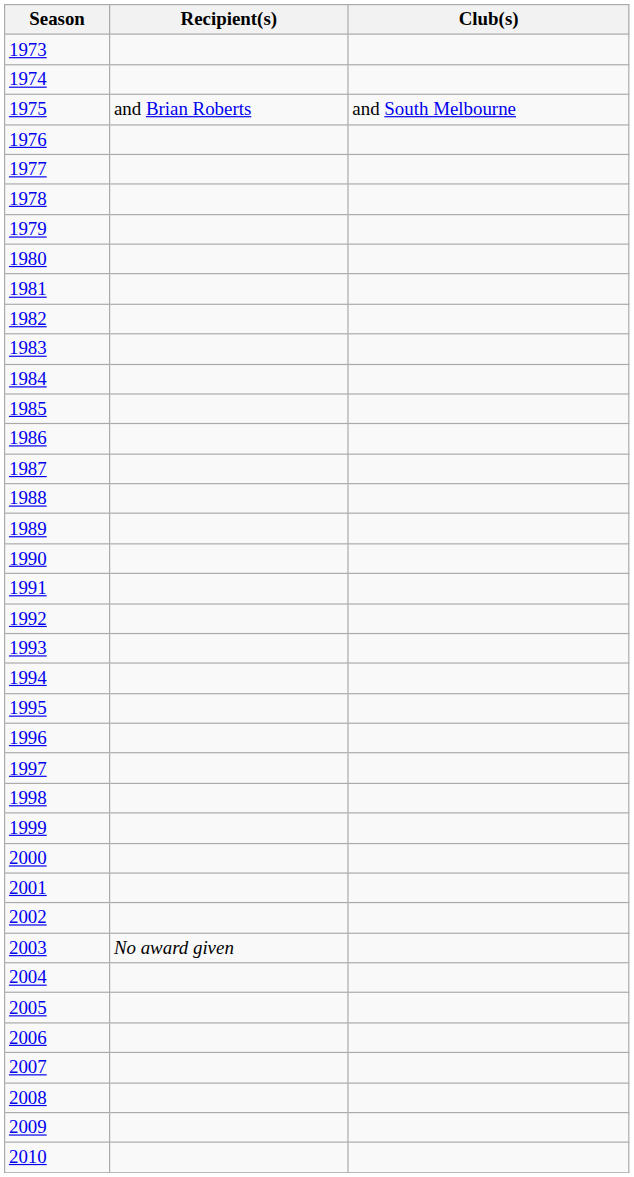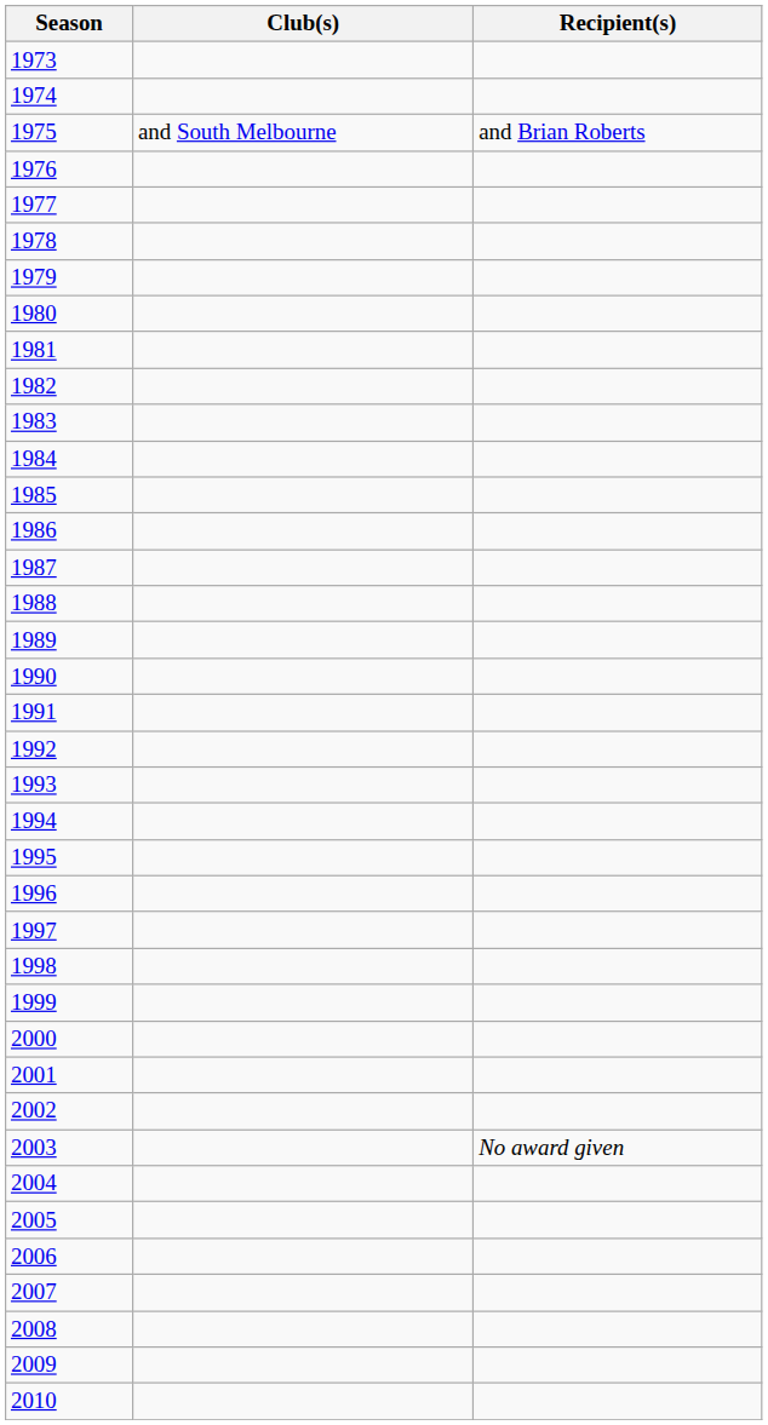columns swapped: Recipient(s) <-> Club(s)
